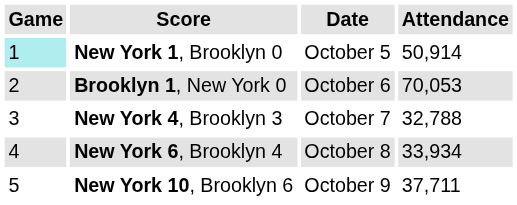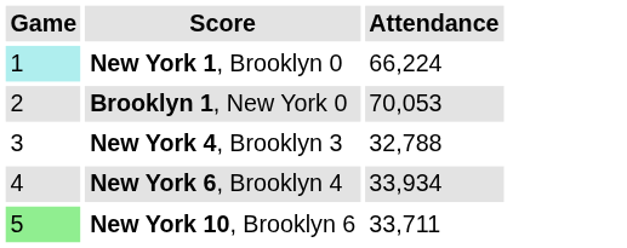- column: Date | October 5 | October 6 | October 7 | October 8 | October 9
New York 1, Brooklyn 0 | Attendance: 50,914 -> 66,224
New York 10, Brooklyn 6 | Game: no background -> lightgreen background
New York 10, Brooklyn 6 | Attendance: 37,711 -> 33,711
